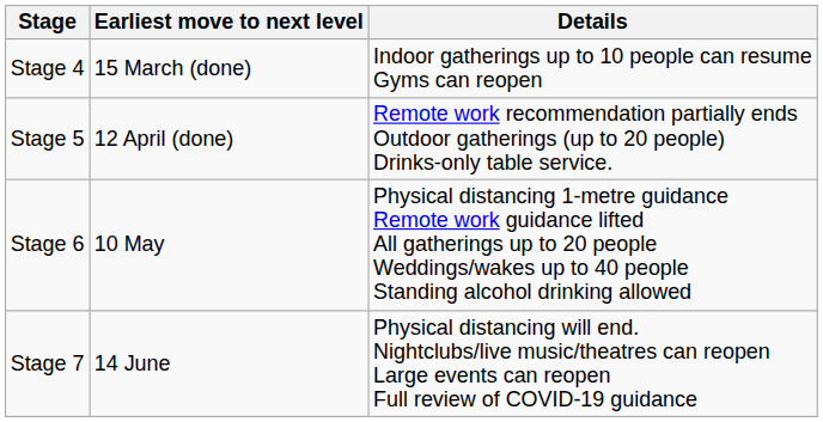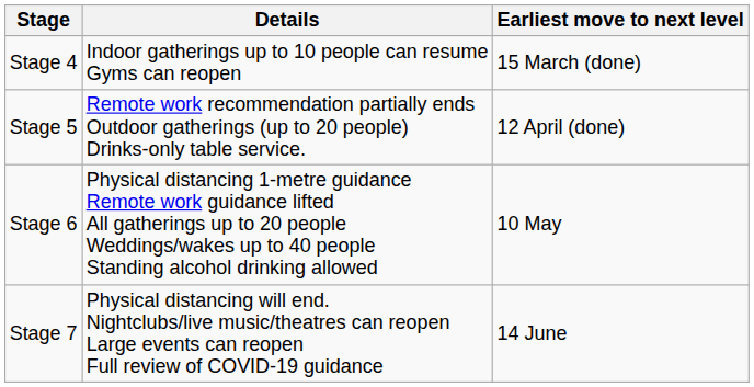columns swapped: Earliest move to next level <-> Details
